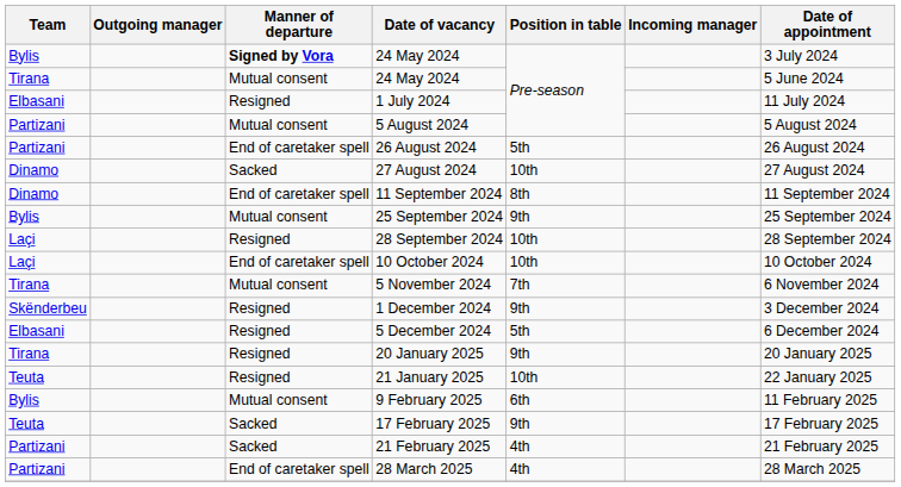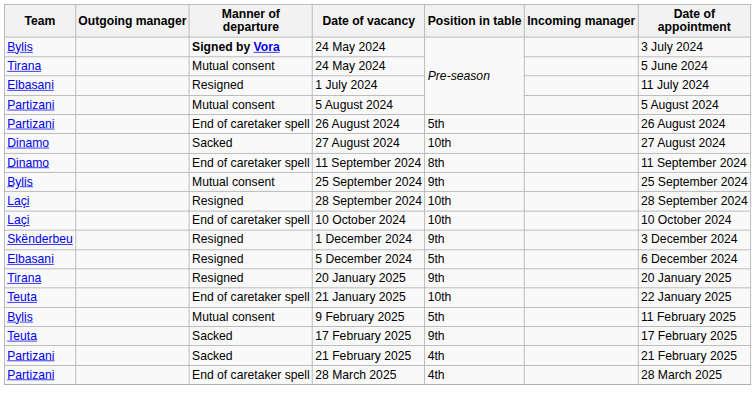- row: Tirana | Mutual consent | 5 November 2024 | 7th | 6 November 2024
21 January 2025 | Manner of departure: Resigned -> End of caretaker spell
9 February 2025 | Position in table: 6th -> 5th
